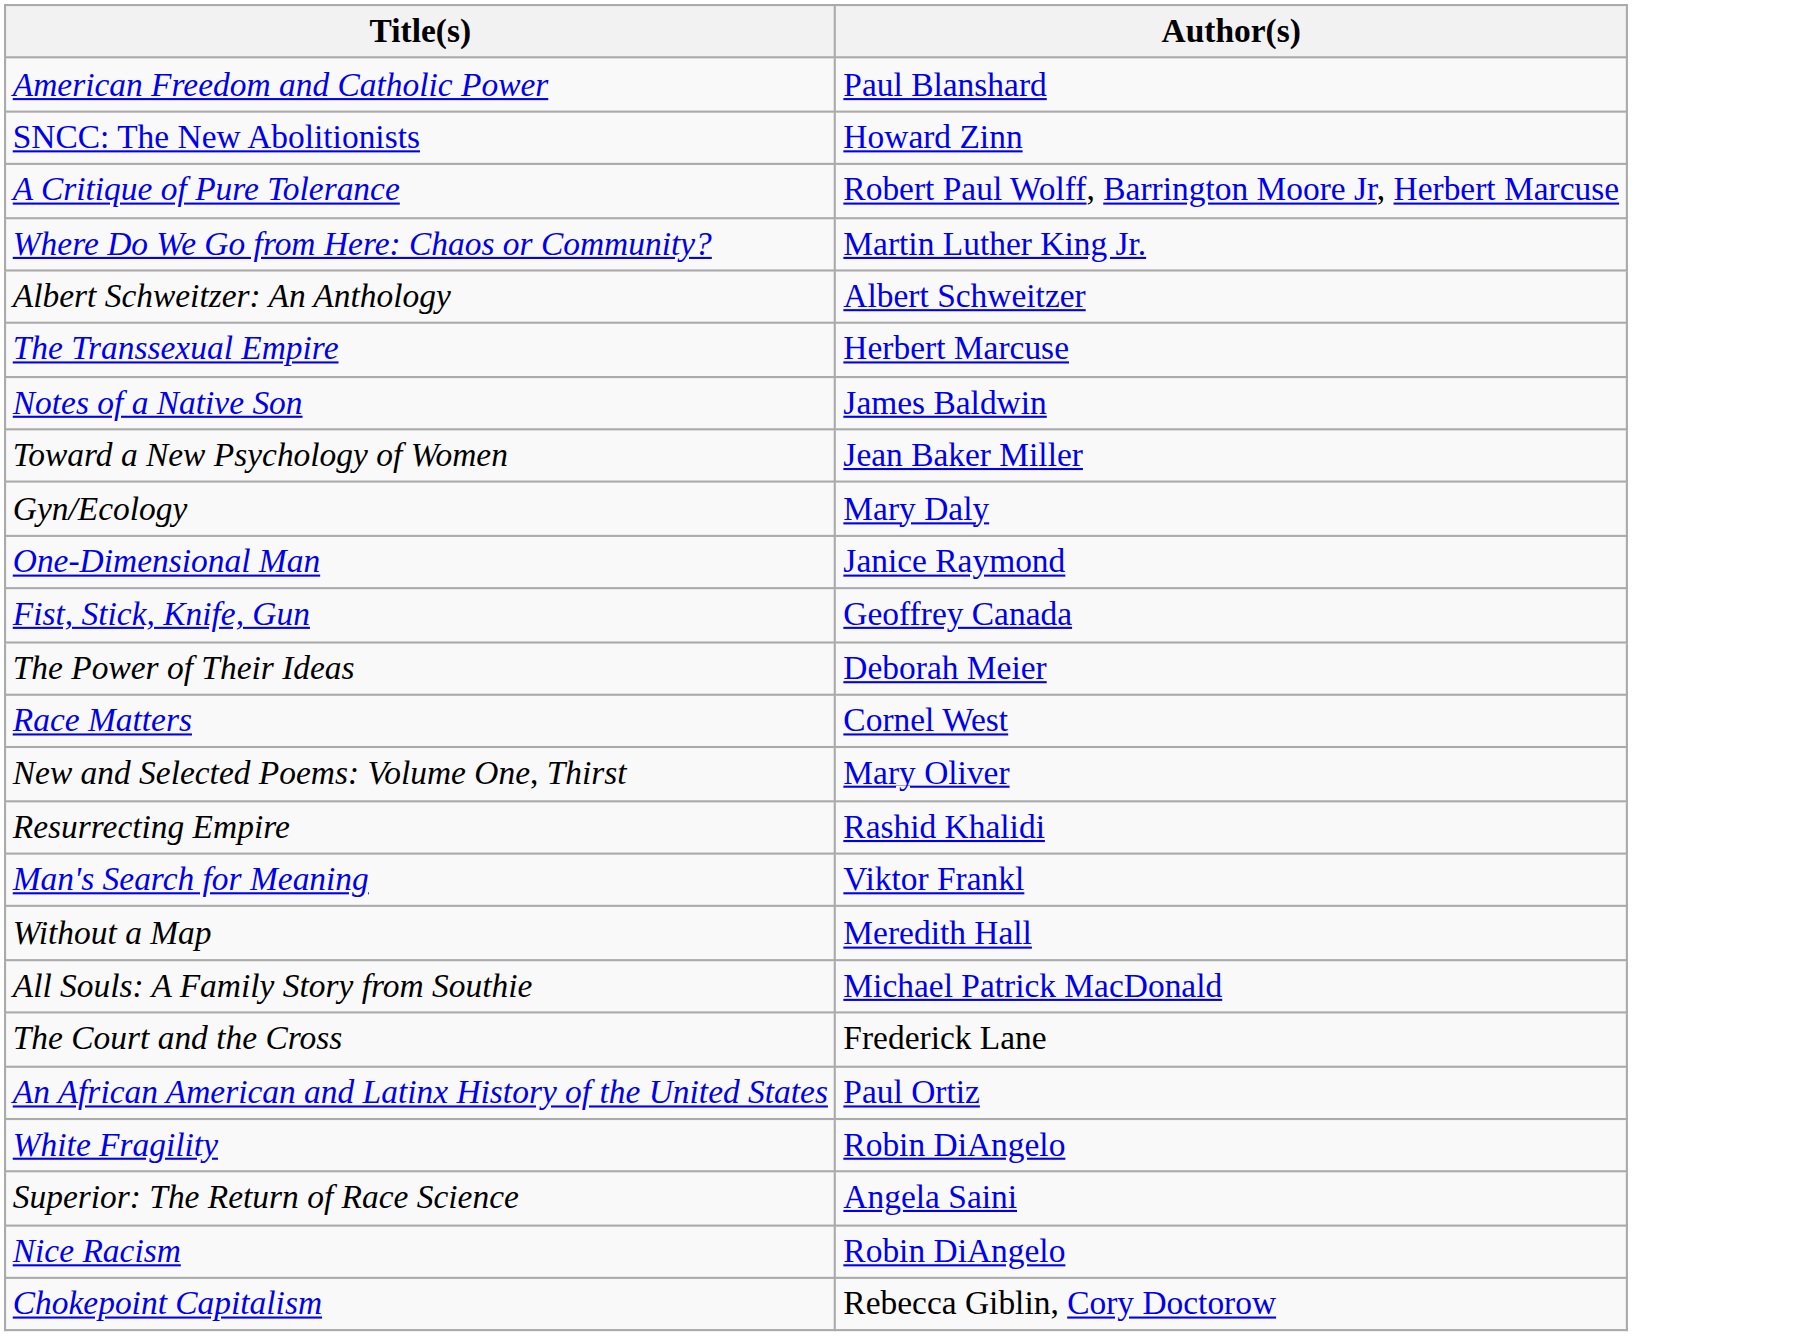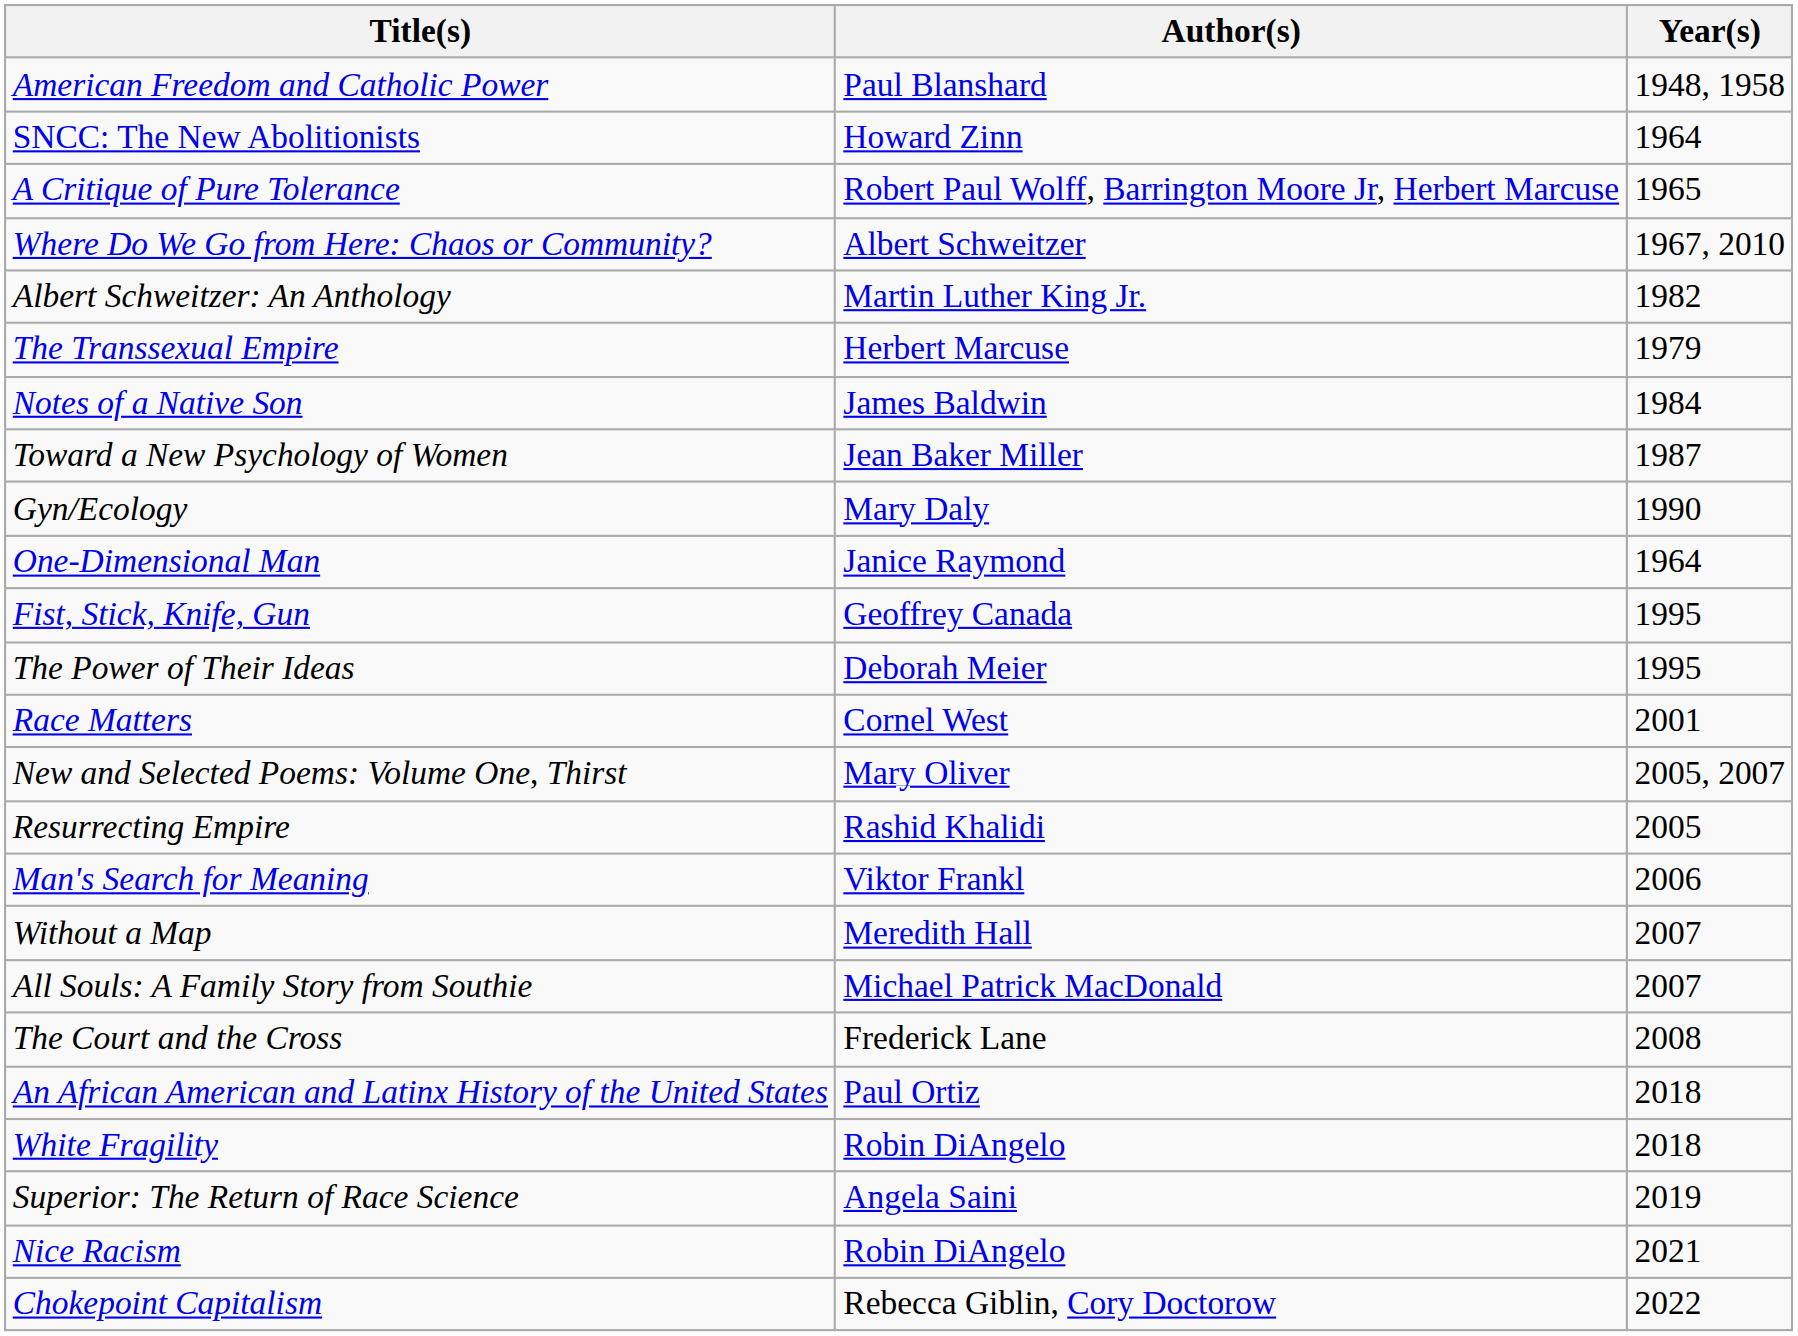+ column: Year(s) | 1948, 1958 | 1964 | 1965 | 1967, 2010 | 1982 | 1979 | 1984 | 1987 | 1990 | 1964 | 1995 | 1995 | 2001 | 2005, 2007 | 2005 | 2006 | 2007 | 2007 | 2008 | 2018 | 2018 | 2019 | 2021 | 2022
Where Do We Go from Here: Chaos or Community? | Author(s): Martin Luther King Jr. -> Albert Schweitzer
Albert Schweitzer: An Anthology | Author(s): Albert Schweitzer -> Martin Luther King Jr.
